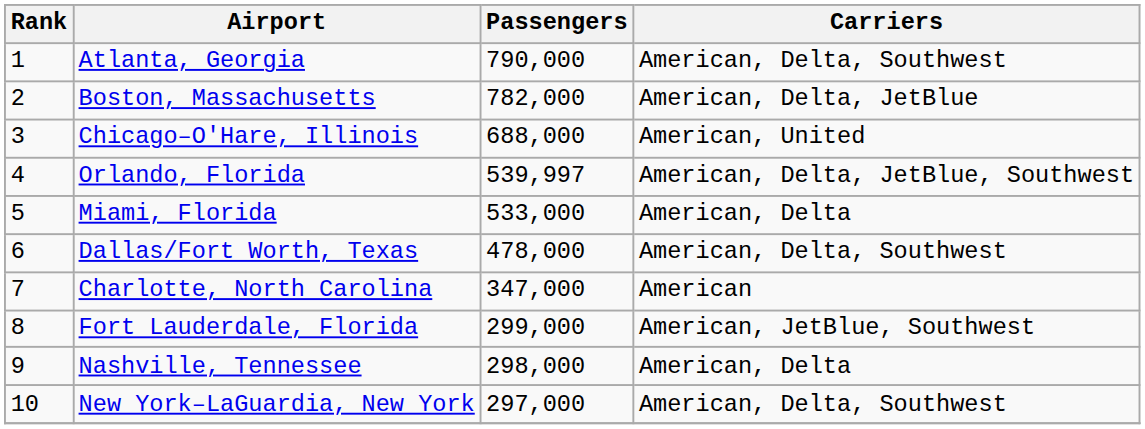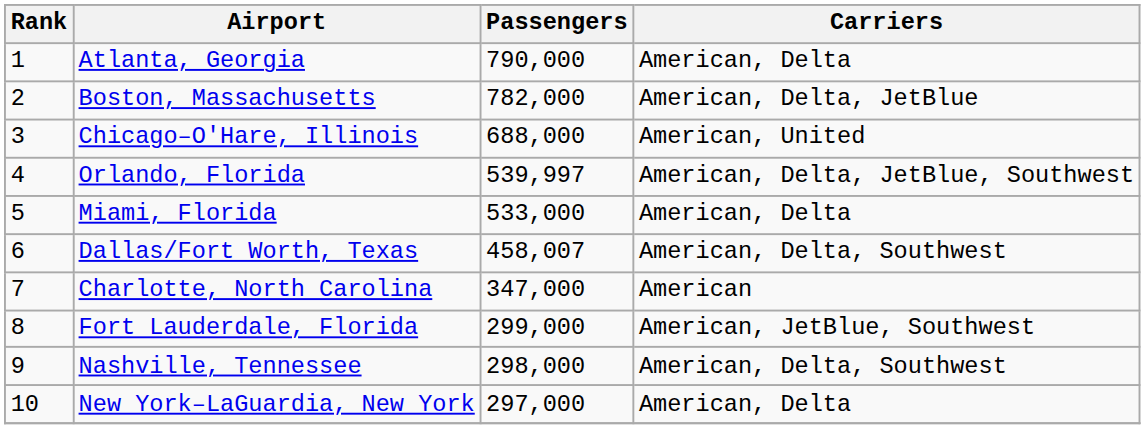Atlanta, Georgia | Carriers: American, Delta, Southwest -> American, Delta
Dallas/Fort Worth, Texas | Passengers: 478,000 -> 458,007
Nashville, Tennessee | Carriers: American, Delta -> American, Delta, Southwest
New York–LaGuardia, New York | Carriers: American, Delta, Southwest -> American, Delta
